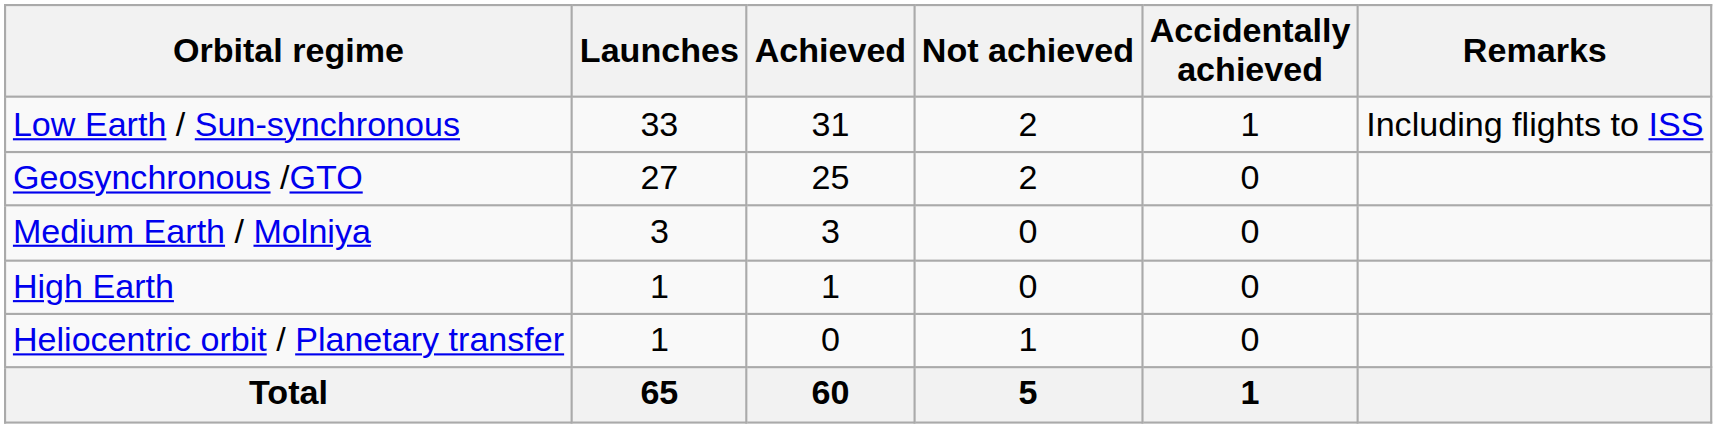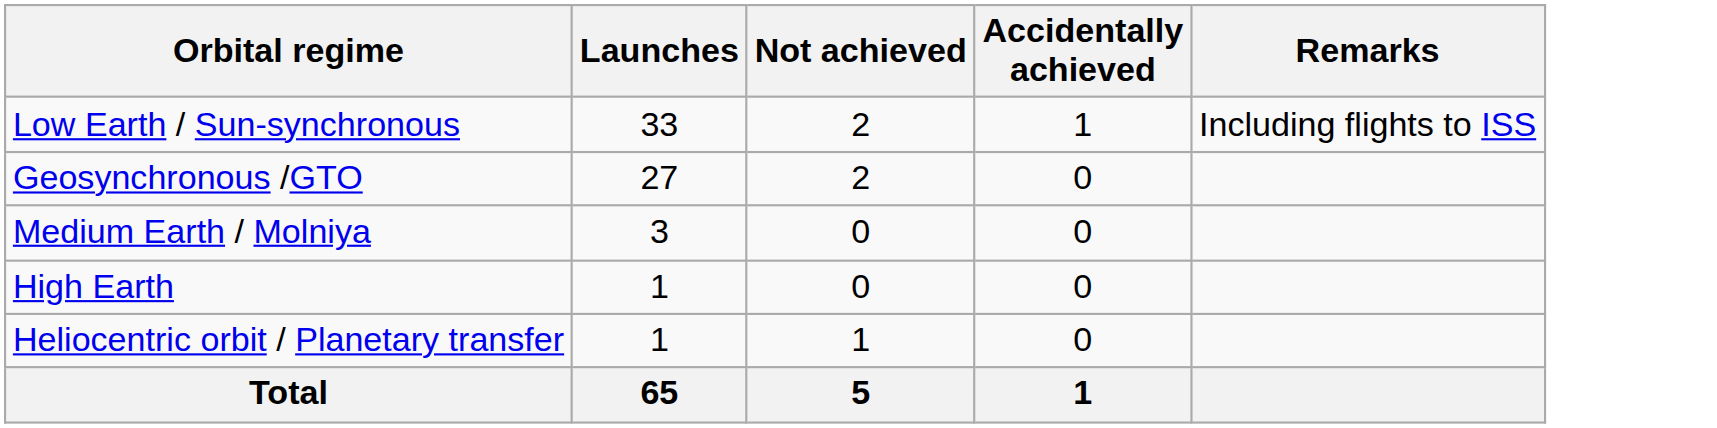- column: Achieved | 31 | 25 | 3 | 1 | 0 | 60
